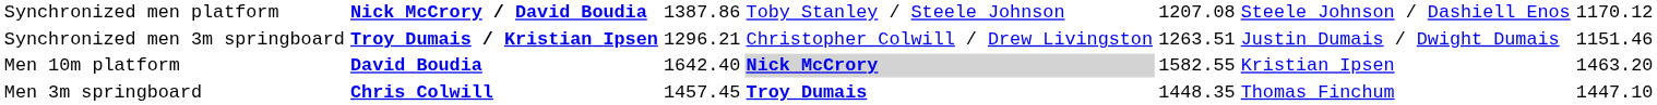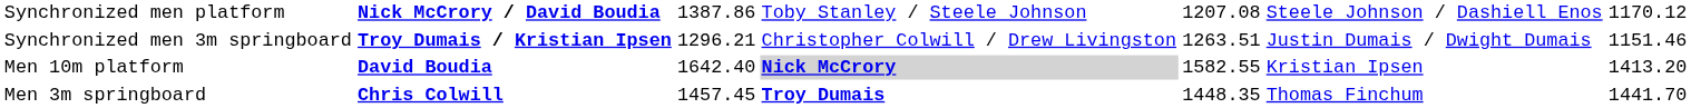Men 10m platform | column 7: 1463.20 -> 1413.20
Men 3m springboard | column 7: 1447.10 -> 1441.70
